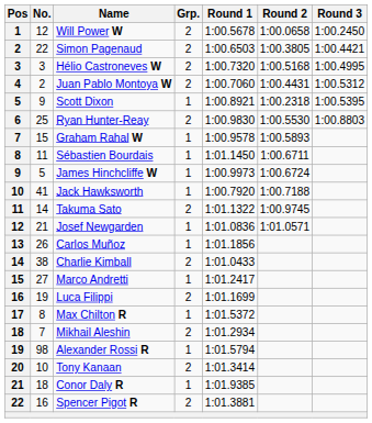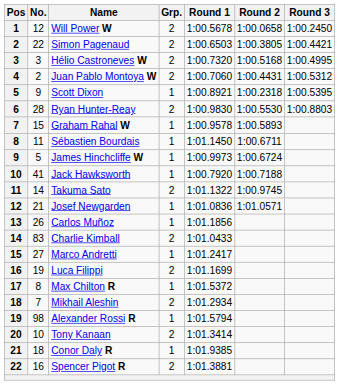Ryan Hunter-Reay | No.: 25 -> 28
Charlie Kimball | No.: 38 -> 83
